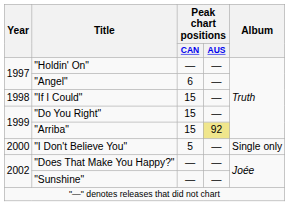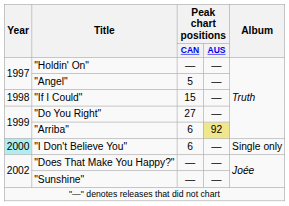"Angel" | Peak chart positions / CAN: 6 -> 5
"Do You Right" | Peak chart positions / CAN: 15 -> 27
"Arriba" | Peak chart positions / CAN: 15 -> 6
"I Don't Believe You" | Year: no background -> paleturquoise background
"I Don't Believe You" | Peak chart positions / CAN: 5 -> 6
